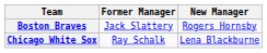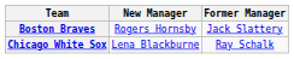columns swapped: Former Manager <-> New Manager
